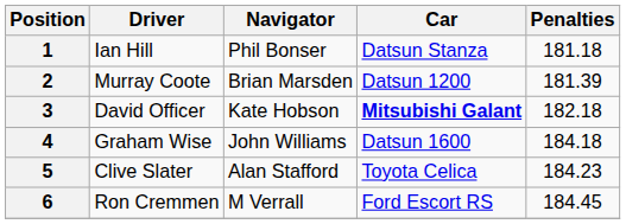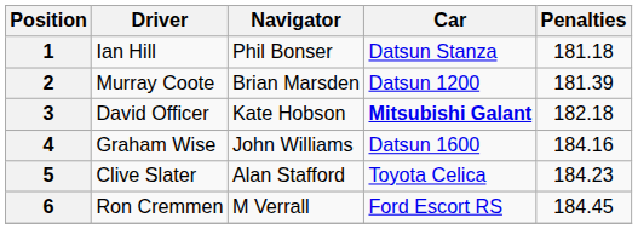4 | Penalties: 184.18 -> 184.16
